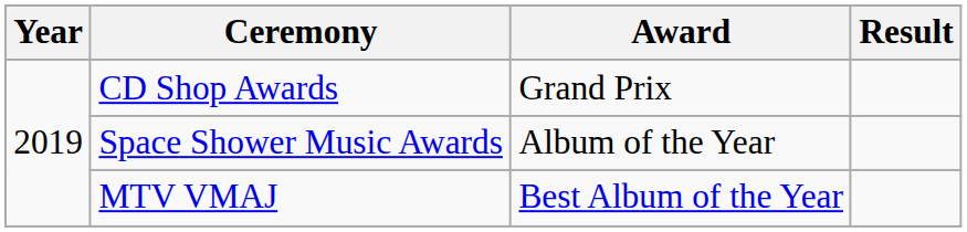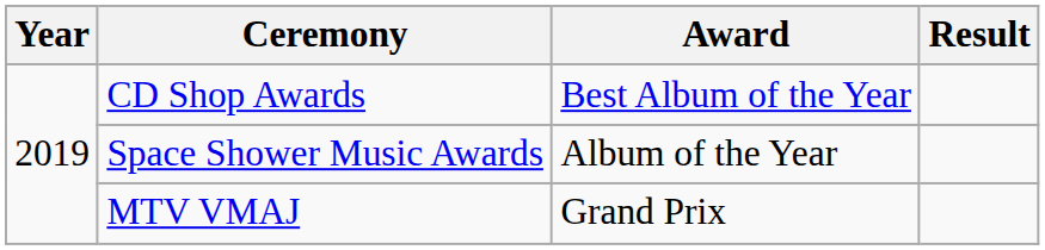CD Shop Awards | Award: Grand Prix -> Best Album of the Year
MTV VMAJ | Award: Best Album of the Year -> Grand Prix
